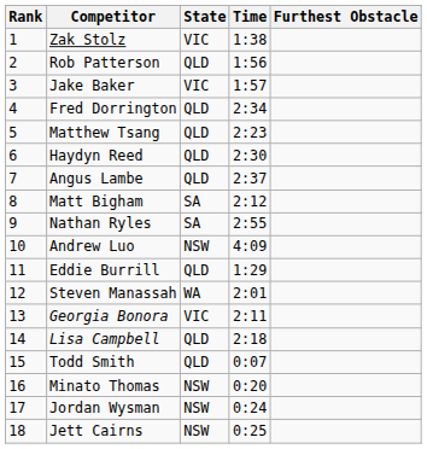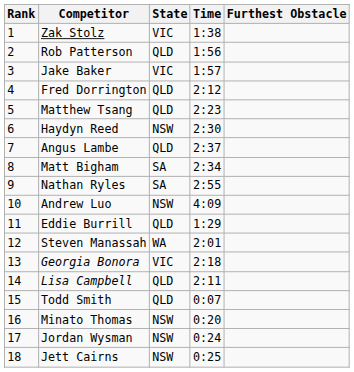Fred Dorrington | Time: 2:34 -> 2:12
Haydyn Reed | State: QLD -> NSW
Matt Bigham | Time: 2:12 -> 2:34
Georgia Bonora | Time: 2:11 -> 2:18
Lisa Campbell | Time: 2:18 -> 2:11
